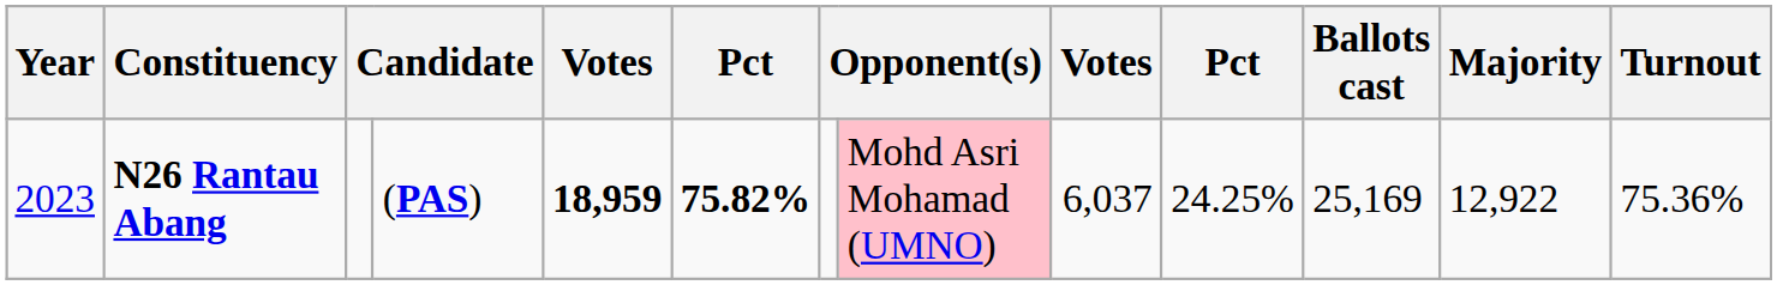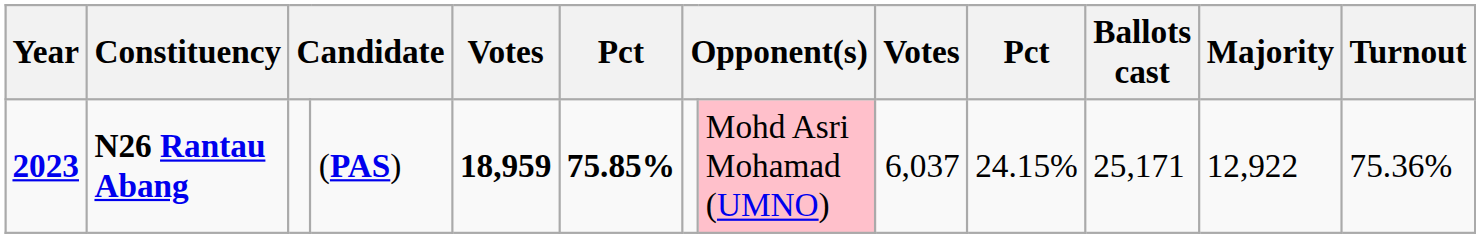N26 Rantau Abang | Year: normal -> bold
N26 Rantau Abang | column 6: 75.82% -> 75.85%
N26 Rantau Abang | column 10: 24.25% -> 24.15%
N26 Rantau Abang | Ballots cast: 25,169 -> 25,171
